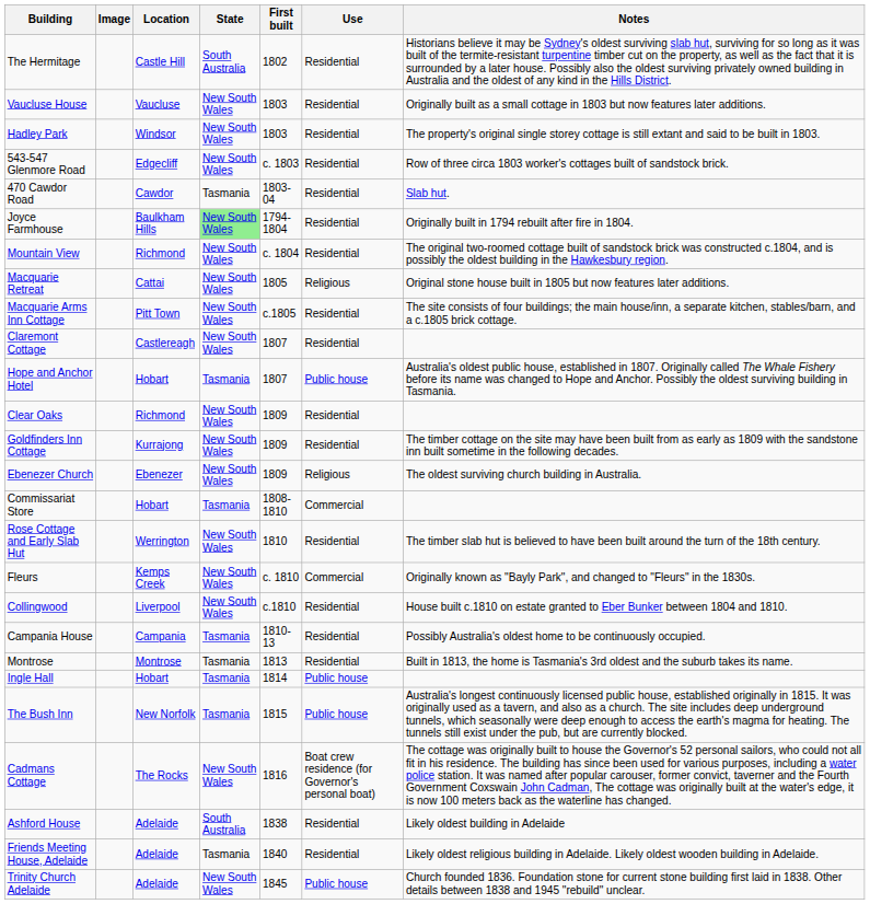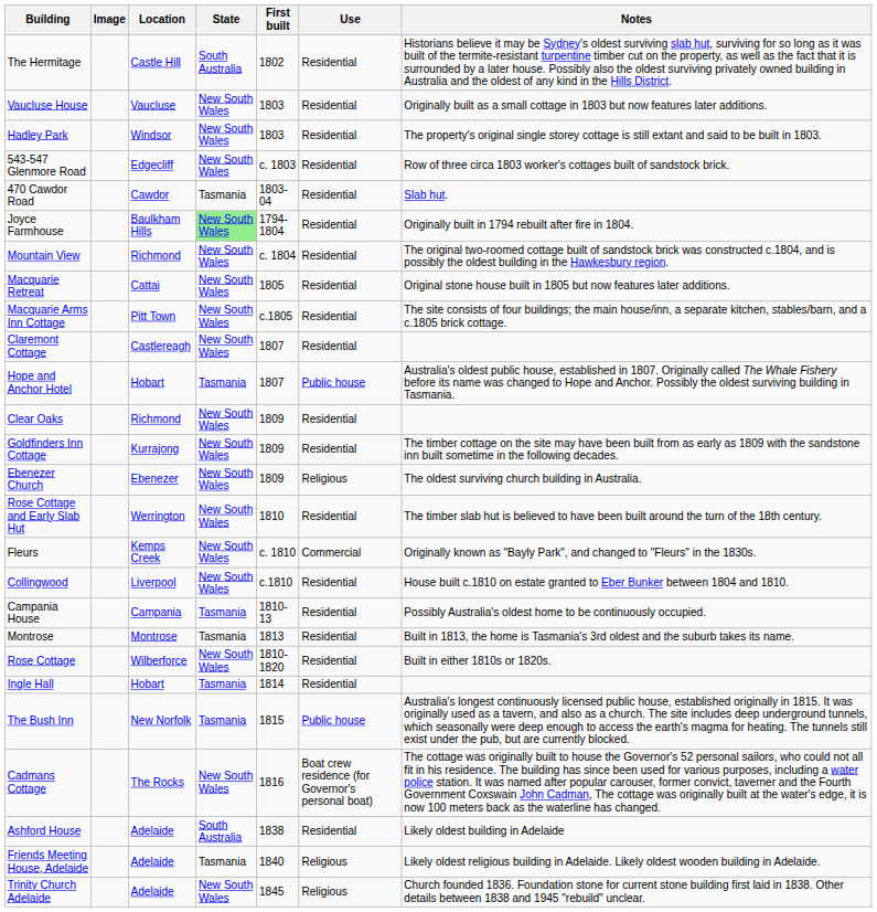Macquarie Retreat | Use: Religious -> Residential
- row: Commissariat Store | Hobart | Tasmania | 1808-1810 | Commercial
+ row: Rose Cottage | Wilberforce | New South Wales | 1810-1820 | Residential | Built in either 1810s or 1820s.
Ingle Hall | Use: Public house -> Residential
Friends Meeting House, Adelaide | Use: Residential -> Religious
Trinity Church Adelaide | Use: Public house -> Religious
